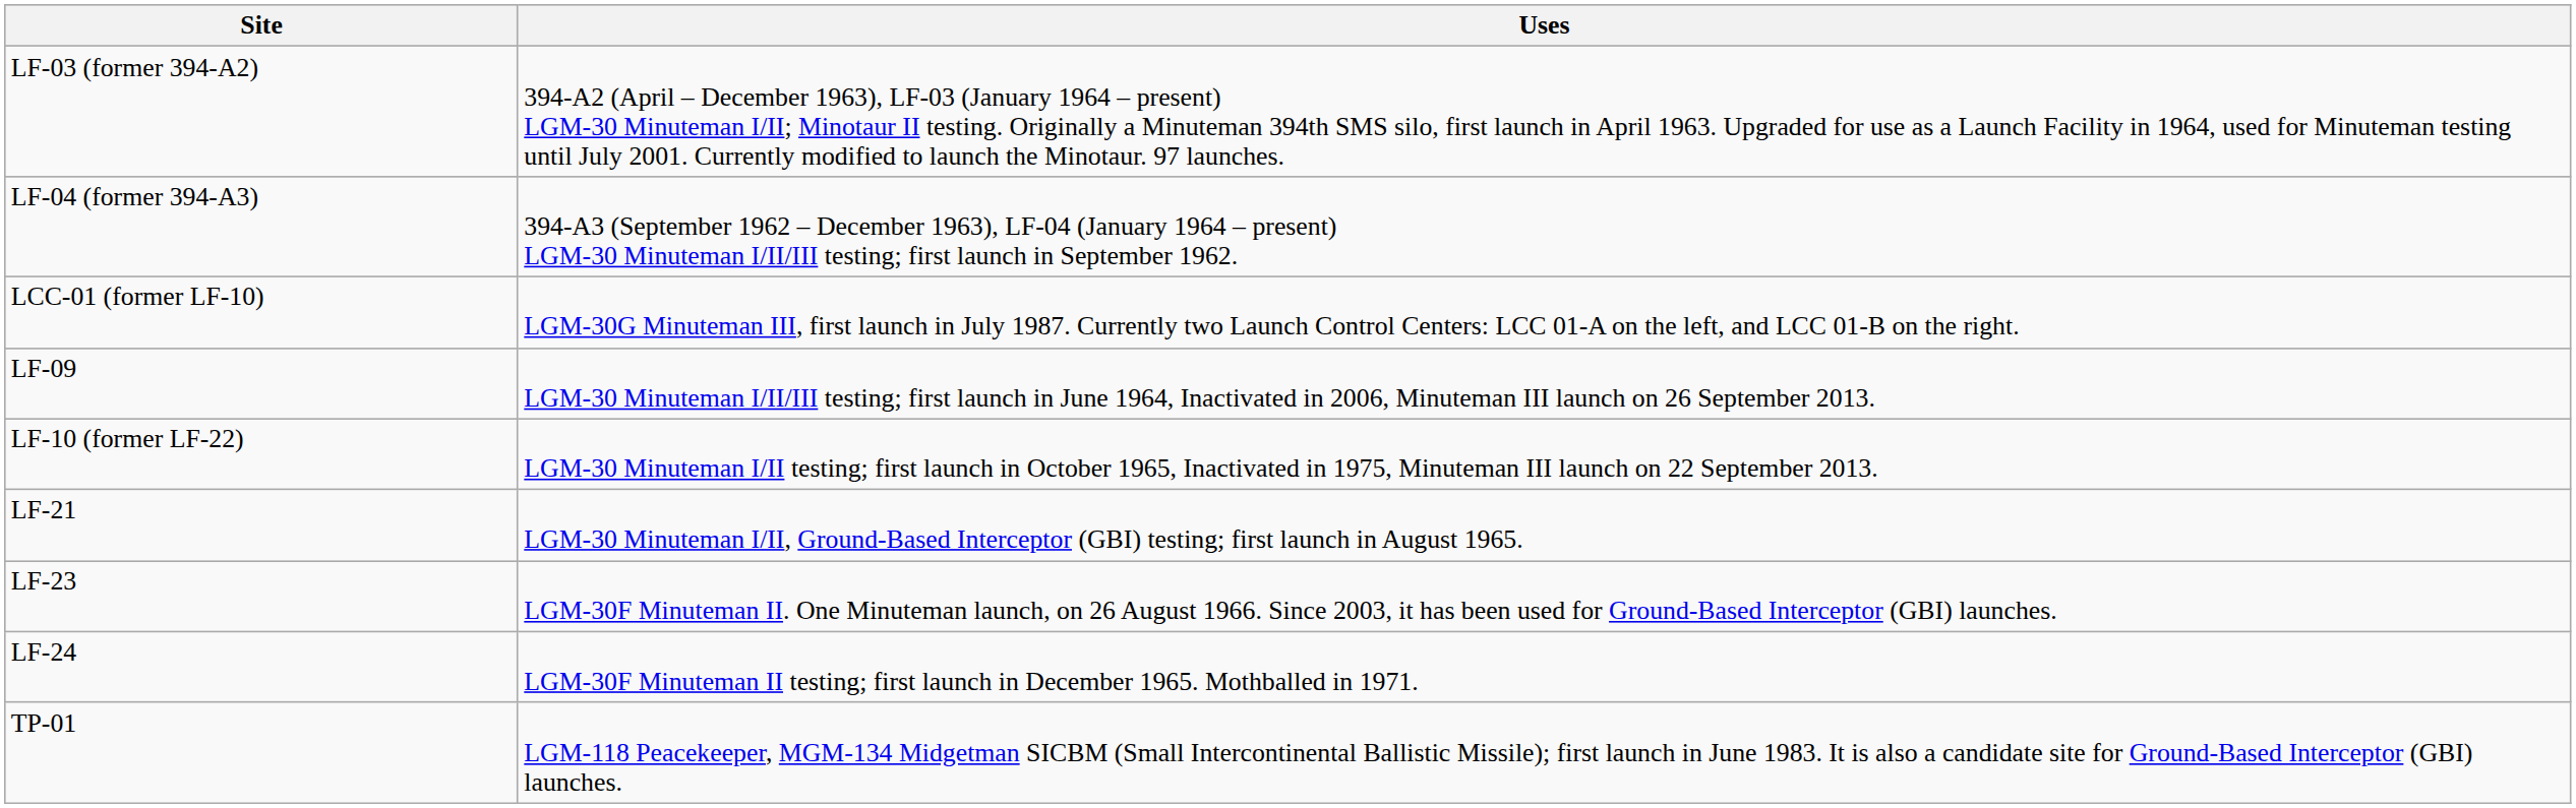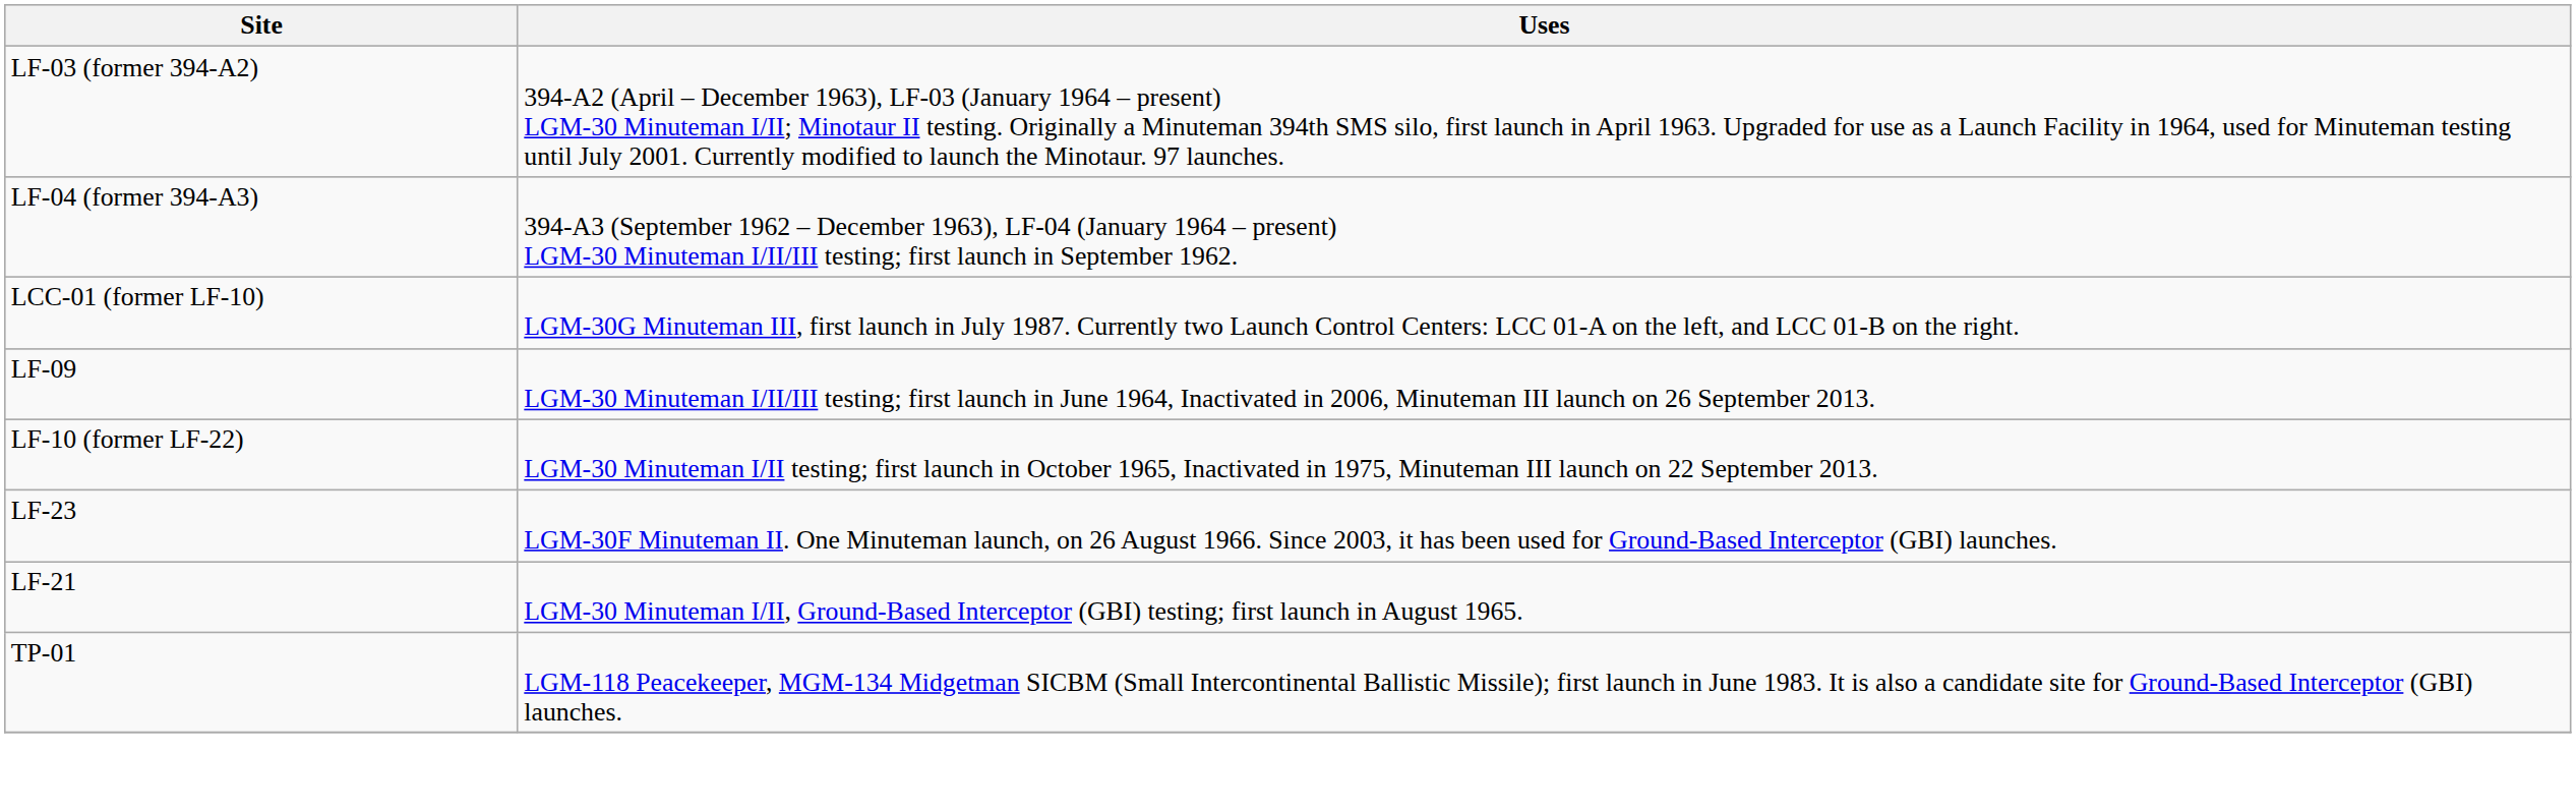rows swapped: LF-21 <-> LF-23
- row: LF-24 | LGM-30F Minuteman II testing; first launch in December 1965. Mothballed in 1971.
